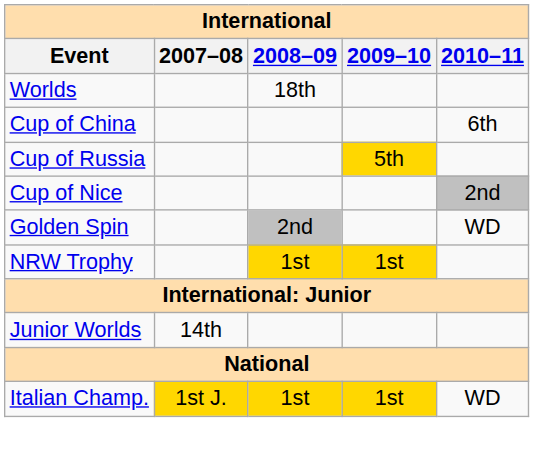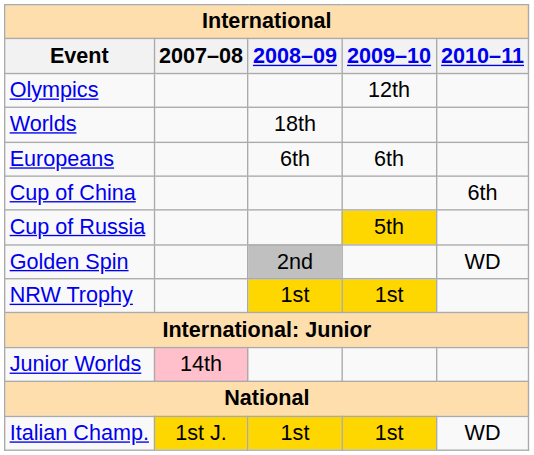+ row: Olympics | 12th
+ row: Europeans | 6th | 6th
- row: Cup of Nice | 2nd
Junior Worlds | 2007–08: no background -> pink background
